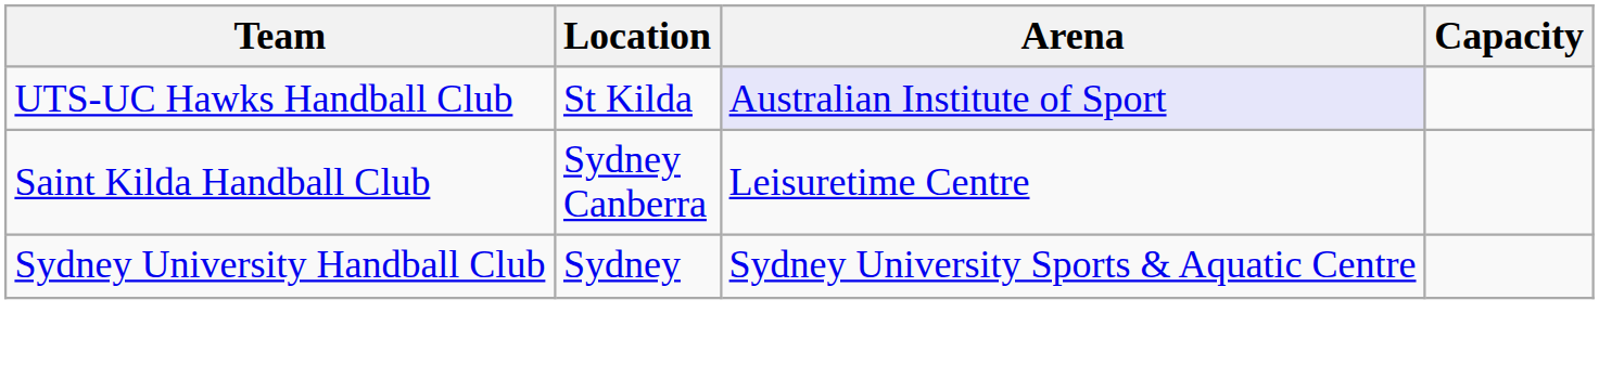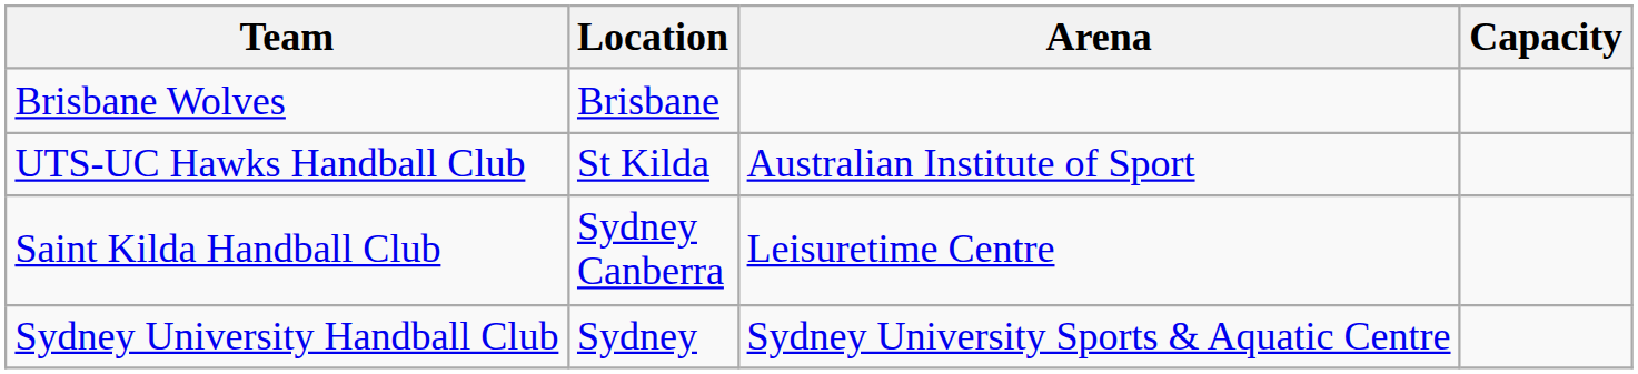+ row: Brisbane Wolves | Brisbane
UTS-UC Hawks Handball Club | Arena: lavender background -> no background
